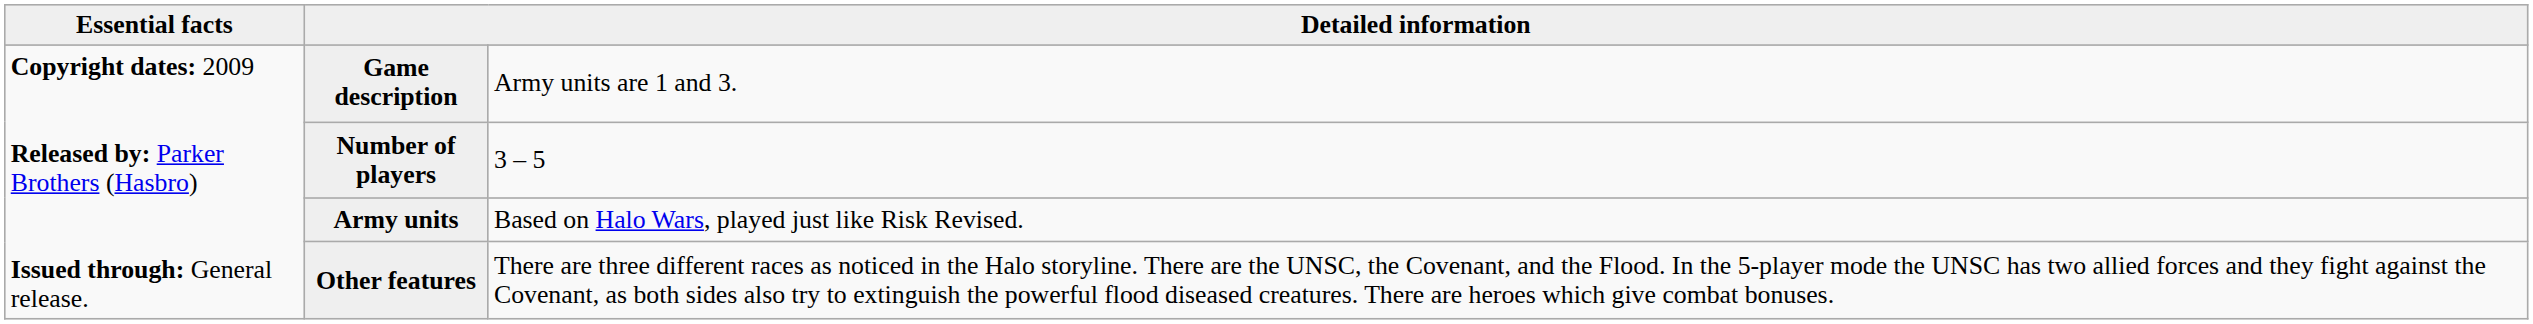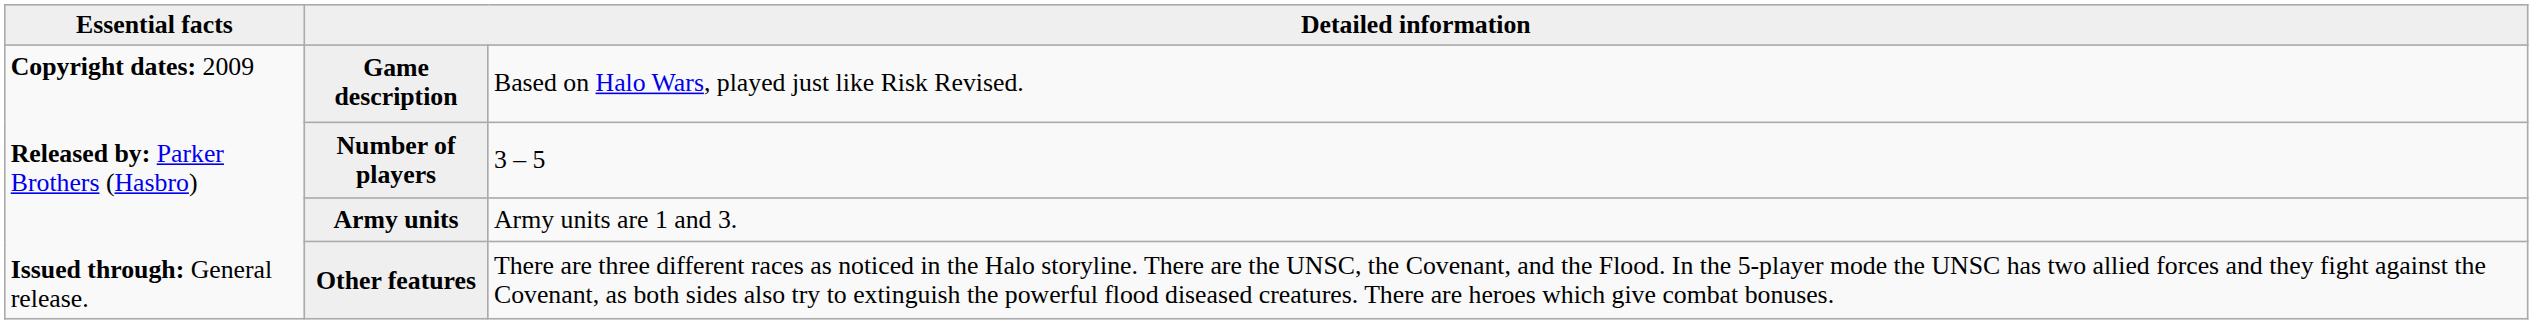Game description | column 3: Army units are 1 and 3. -> Based on Halo Wars, played just like Risk Revised.
Army units | column 3: Based on Halo Wars, played just like Risk Revised. -> Army units are 1 and 3.
